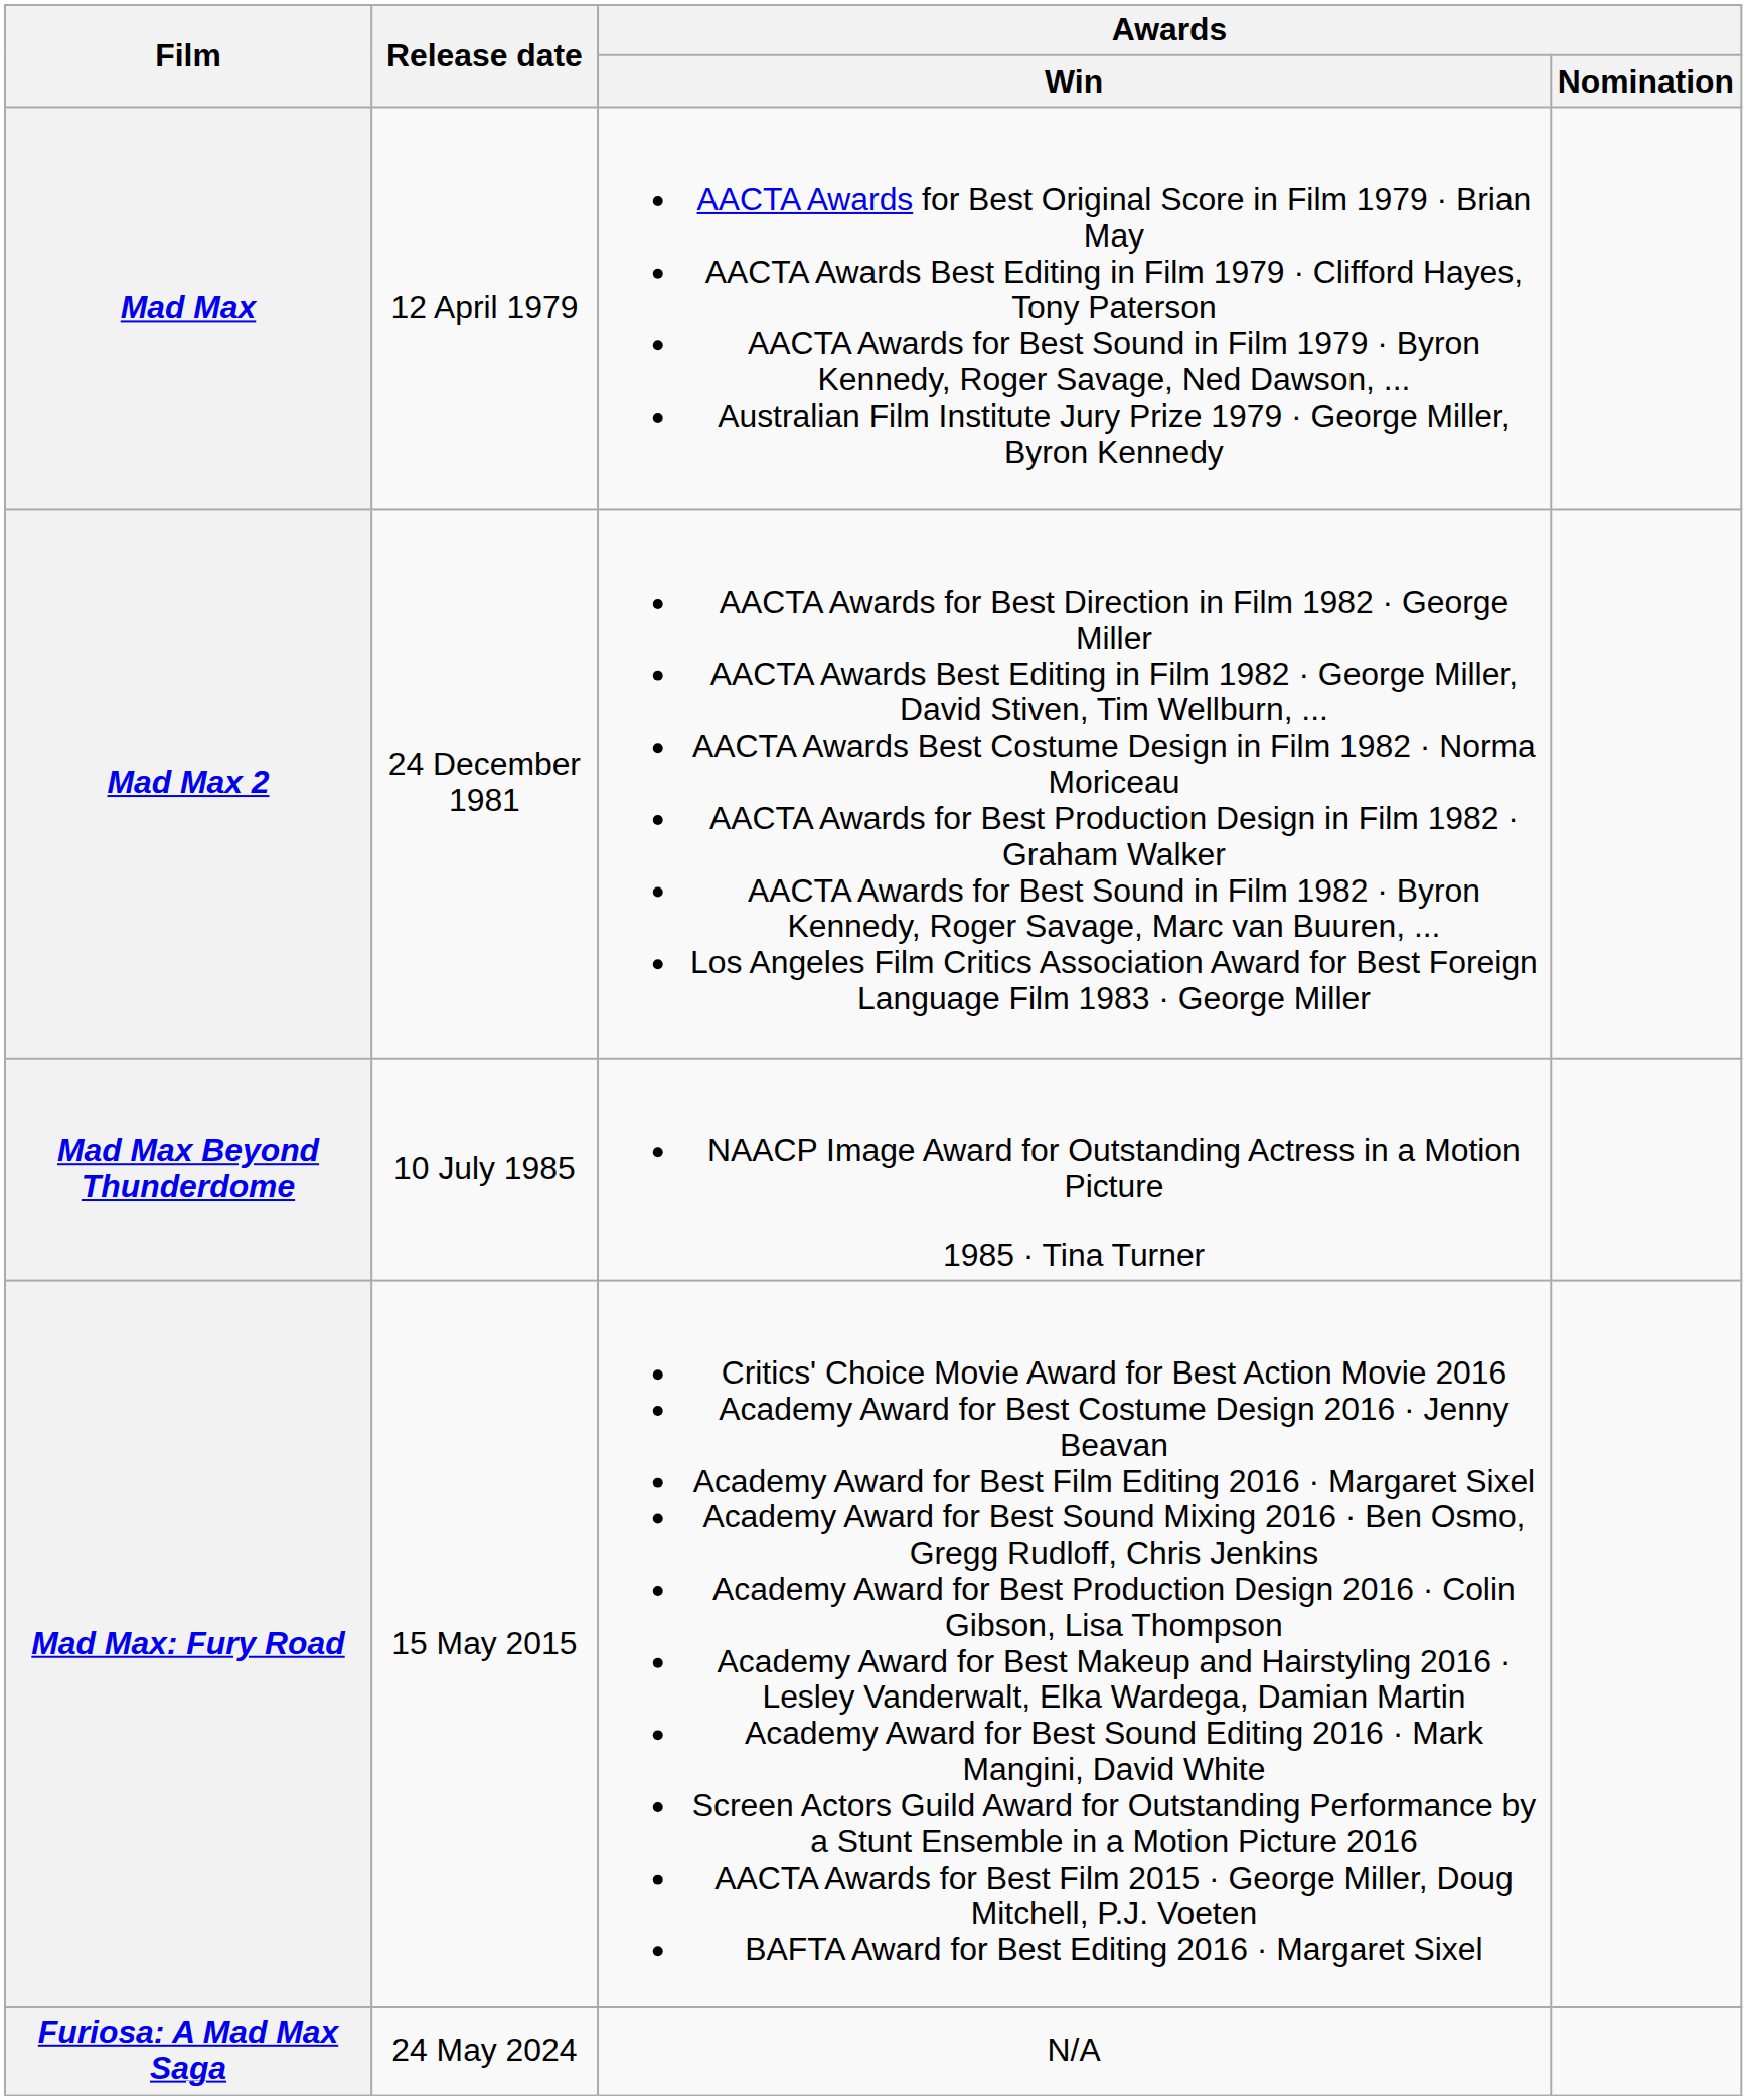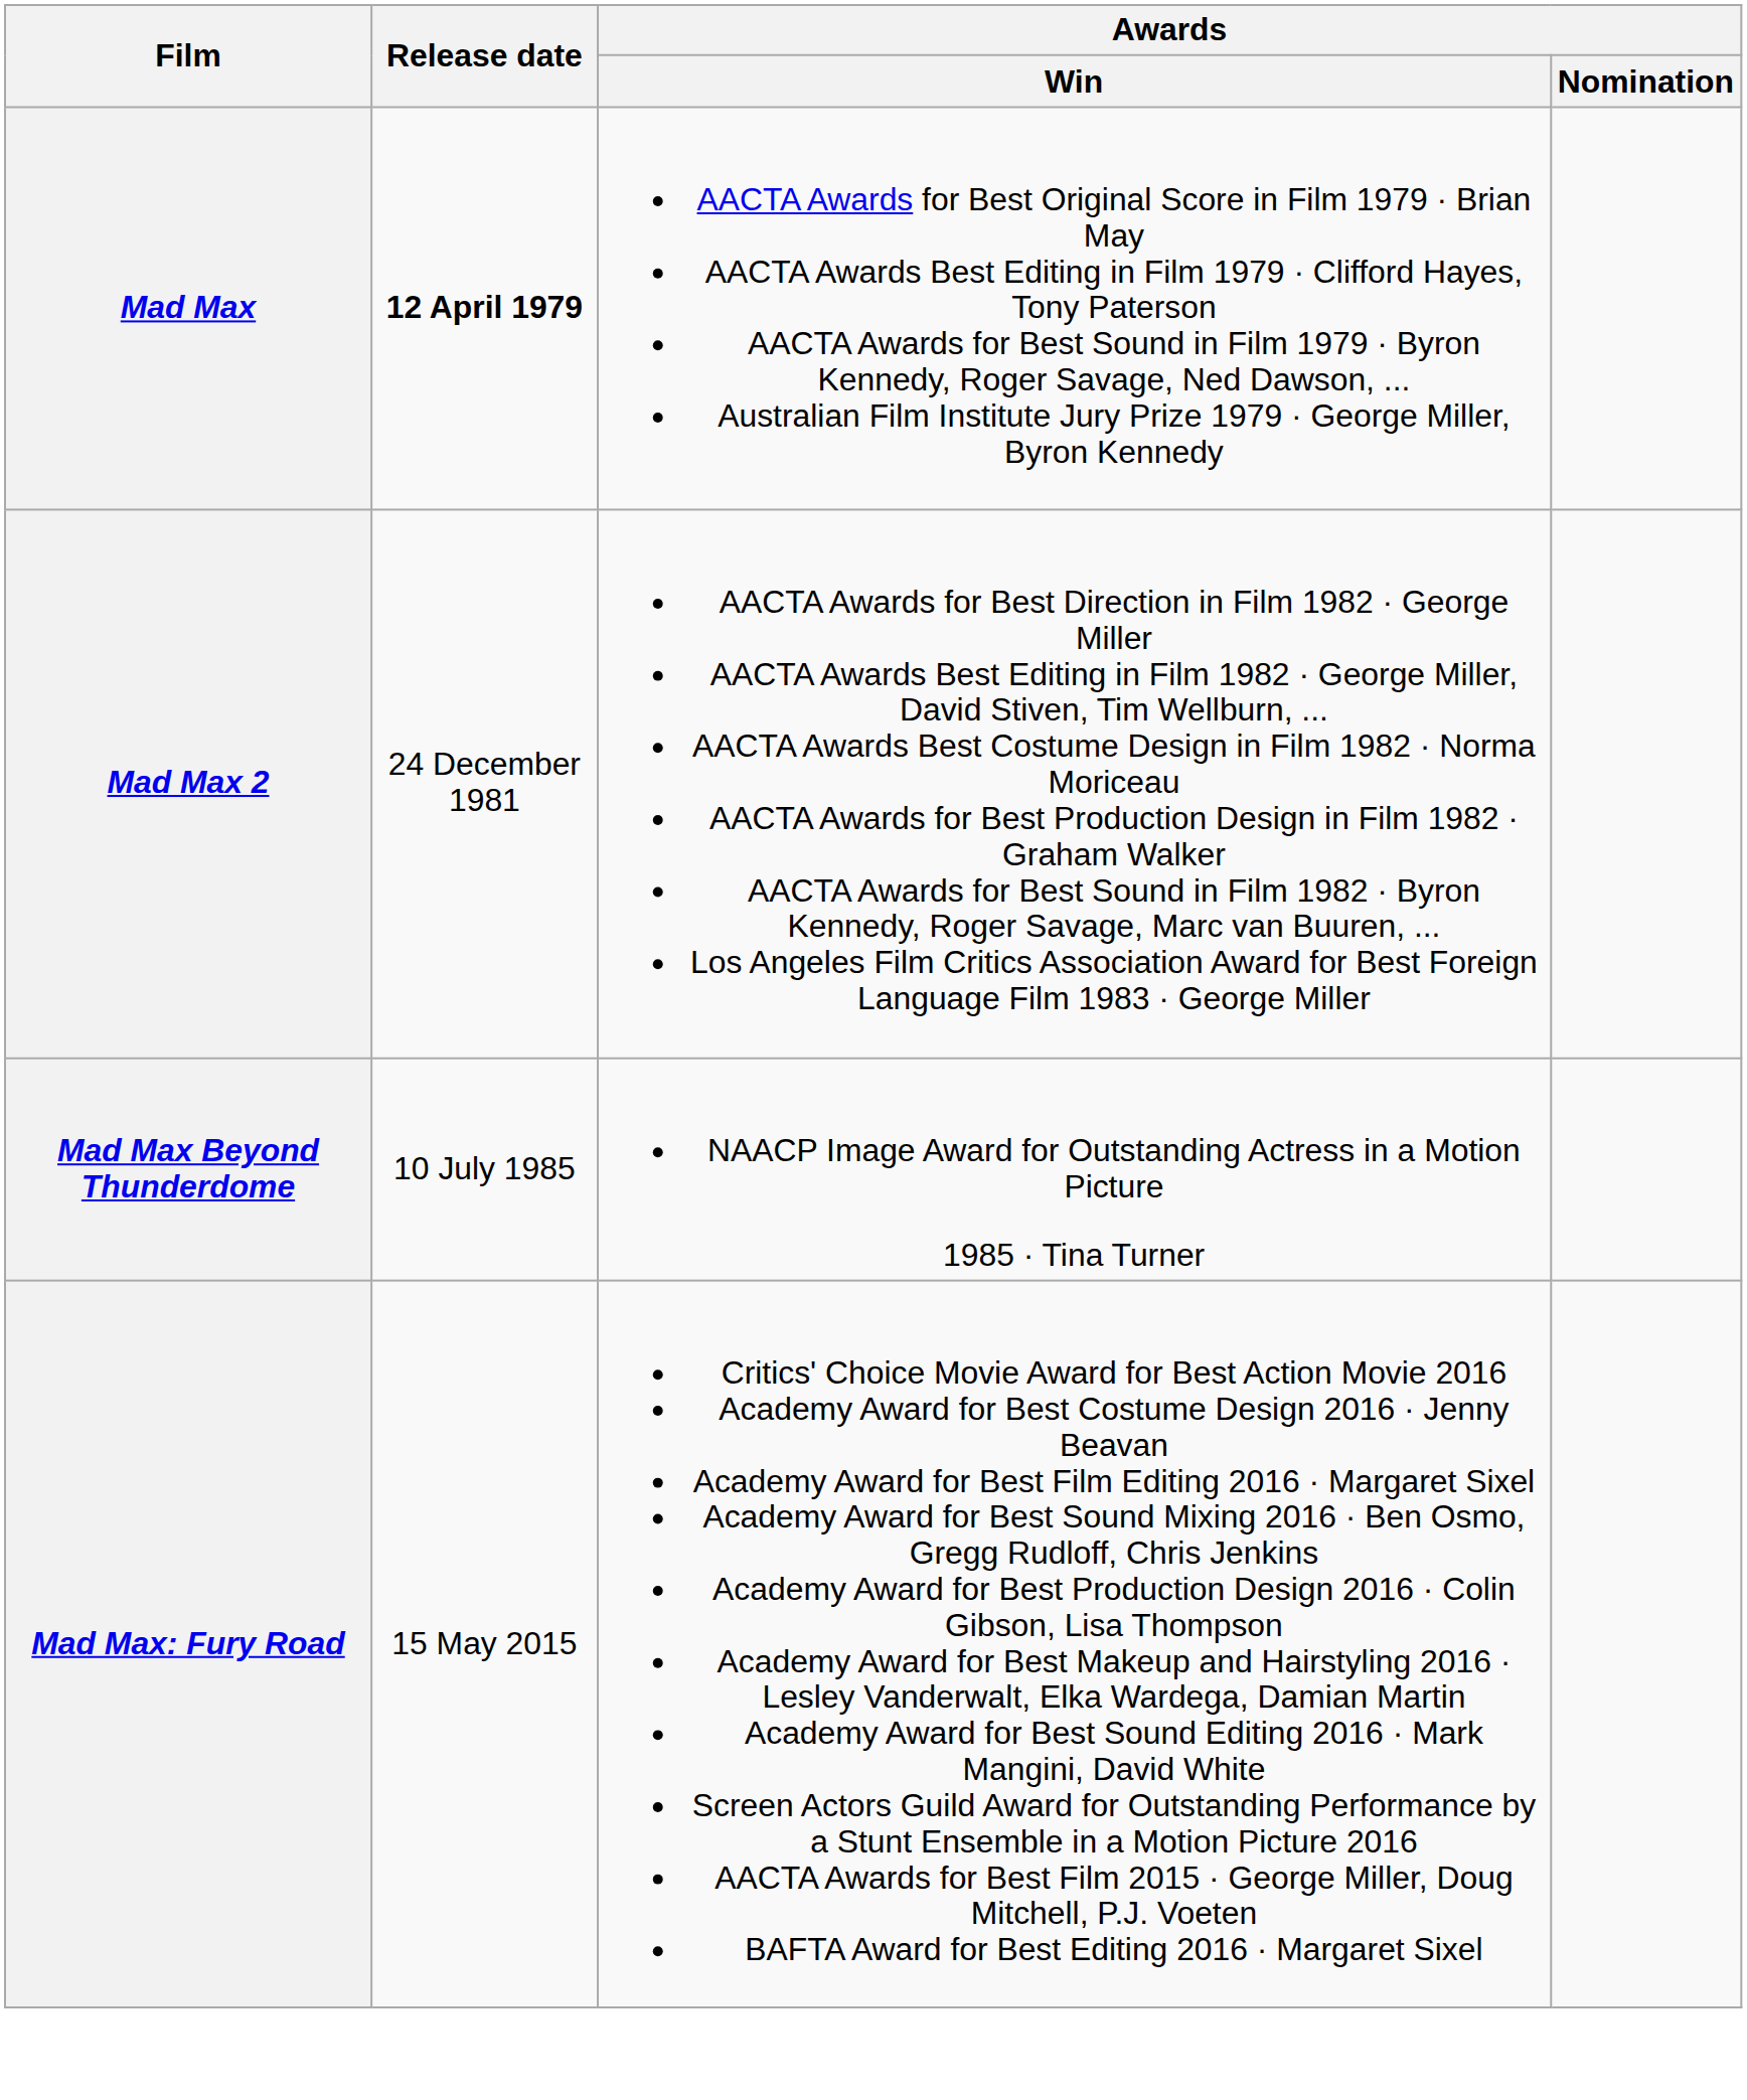Mad Max | Release date: normal -> bold
- row: Furiosa: A Mad Max Saga | 24 May 2024 | N/A
